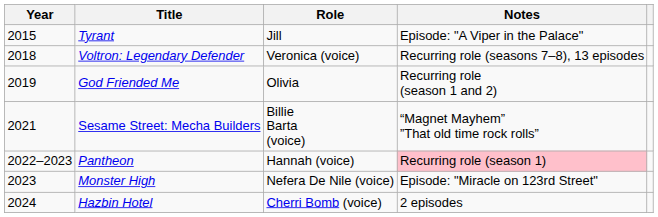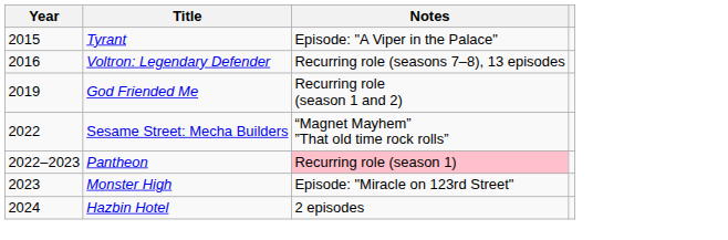- column: Role | Jill | Veronica (voice) | Olivia | Billie Barta (voice) | Hannah (voice) | Nefera De Nile (voice) | Cherri Bomb (voice)
Voltron: Legendary Defender | Year: 2018 -> 2016
Sesame Street: Mecha Builders | Year: 2021 -> 2022
